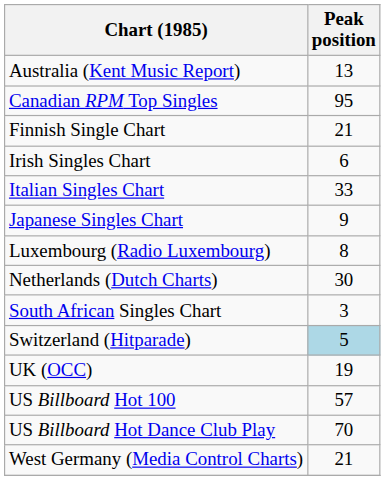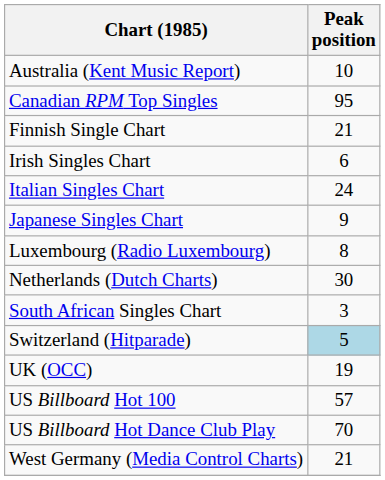Australia (Kent Music Report) | Peak position: 13 -> 10
Italian Singles Chart | Peak position: 33 -> 24
